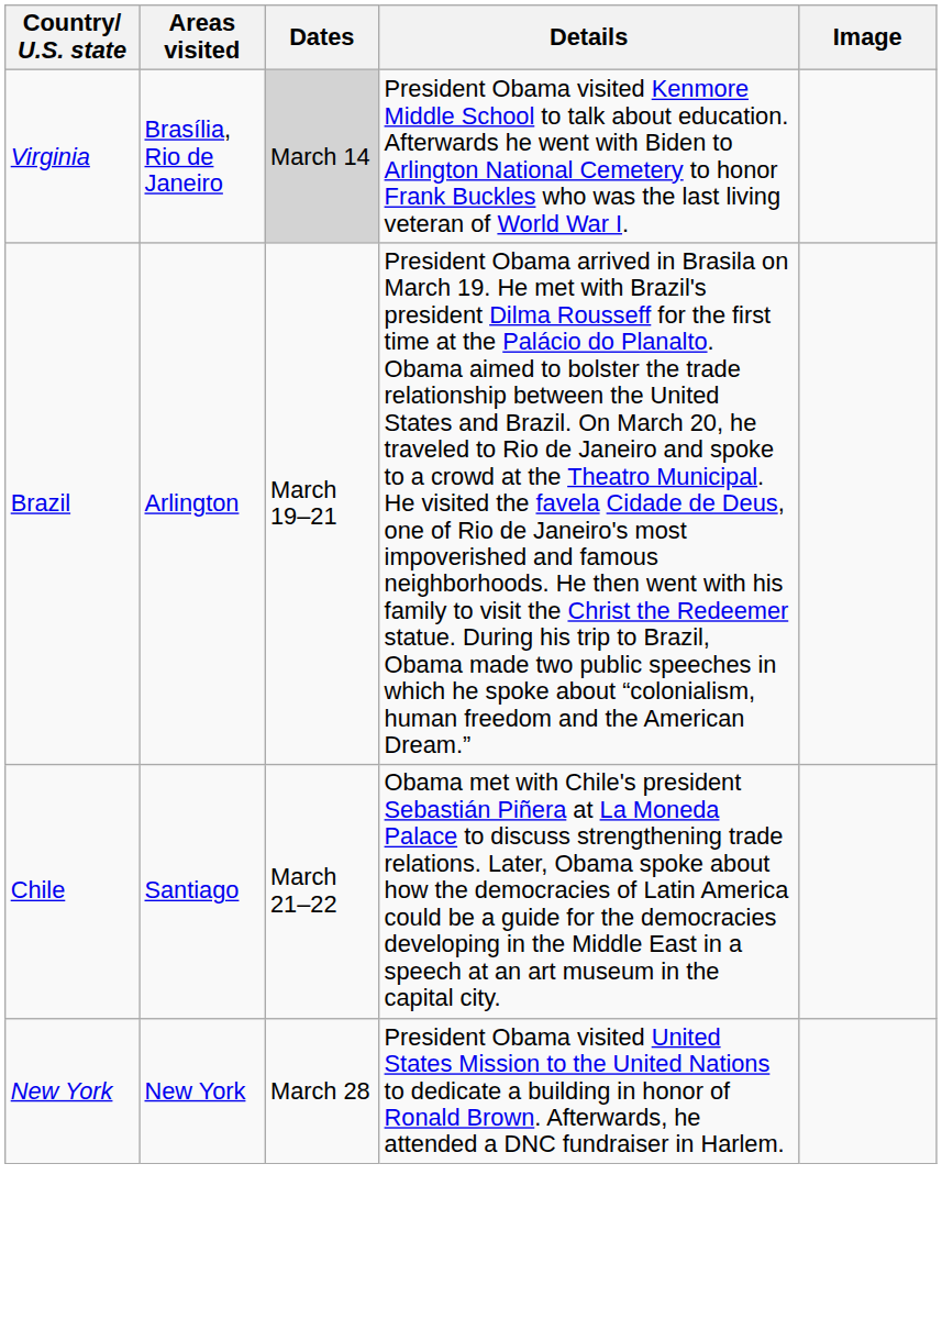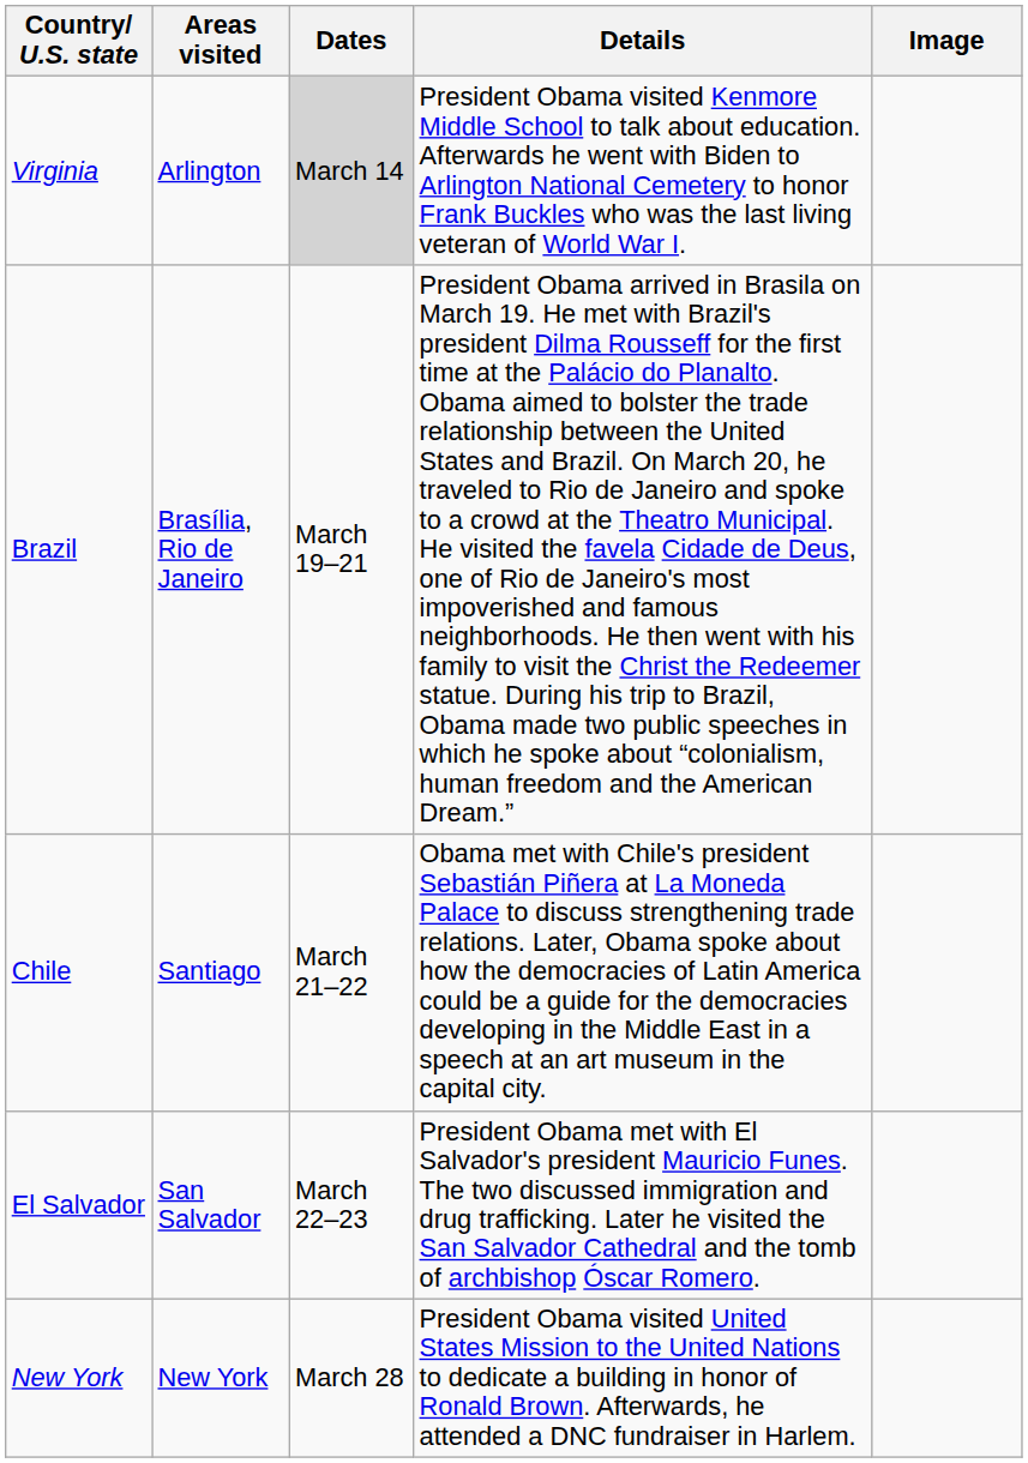Virginia | Areas visited: Brasília, Rio de Janeiro -> Arlington
Brazil | Areas visited: Arlington -> Brasília, Rio de Janeiro
+ row: El Salvador | San Salvador | March 22–23 | President Obama met with El Salvador's president Mauricio Funes. The two discussed immigration and drug trafficking. Later he visited the San Salvador Cathedral and the tomb of archbishop Óscar Romero.
